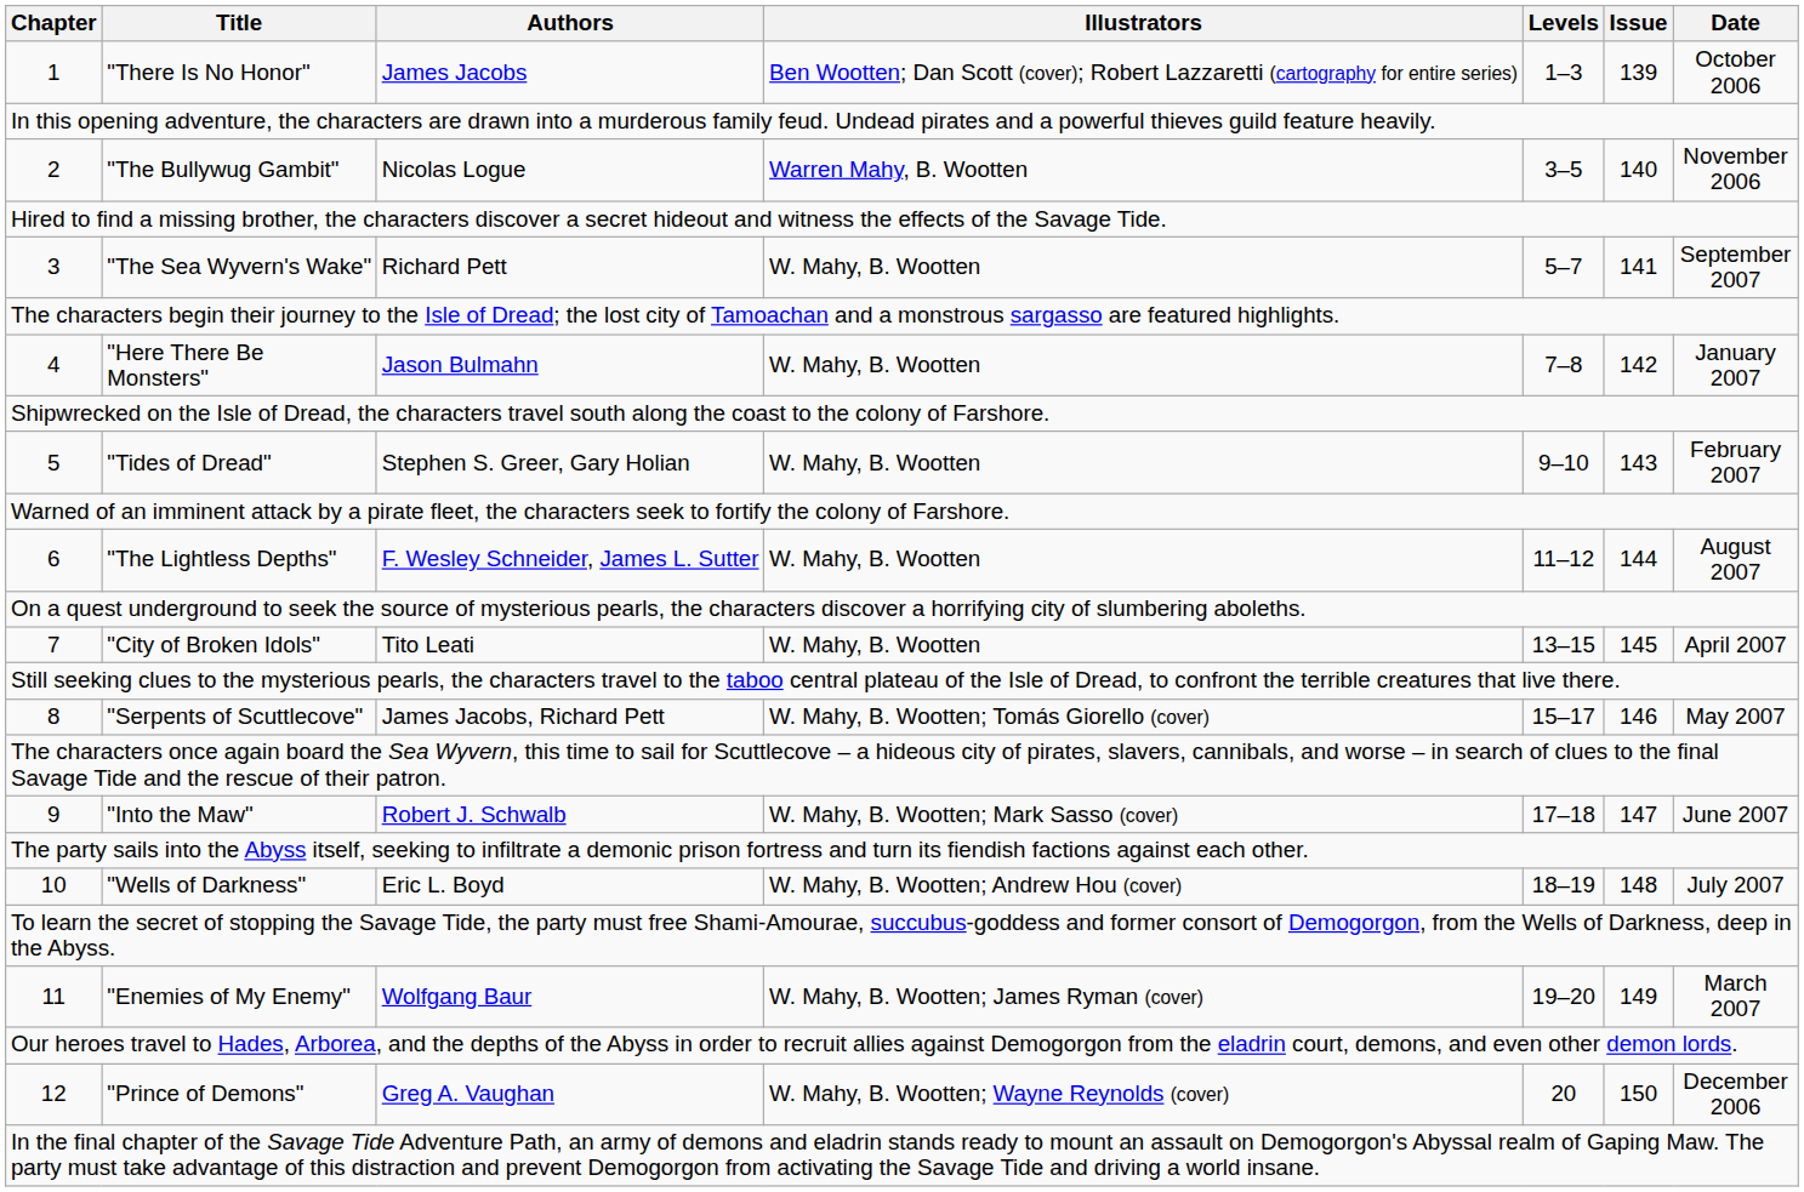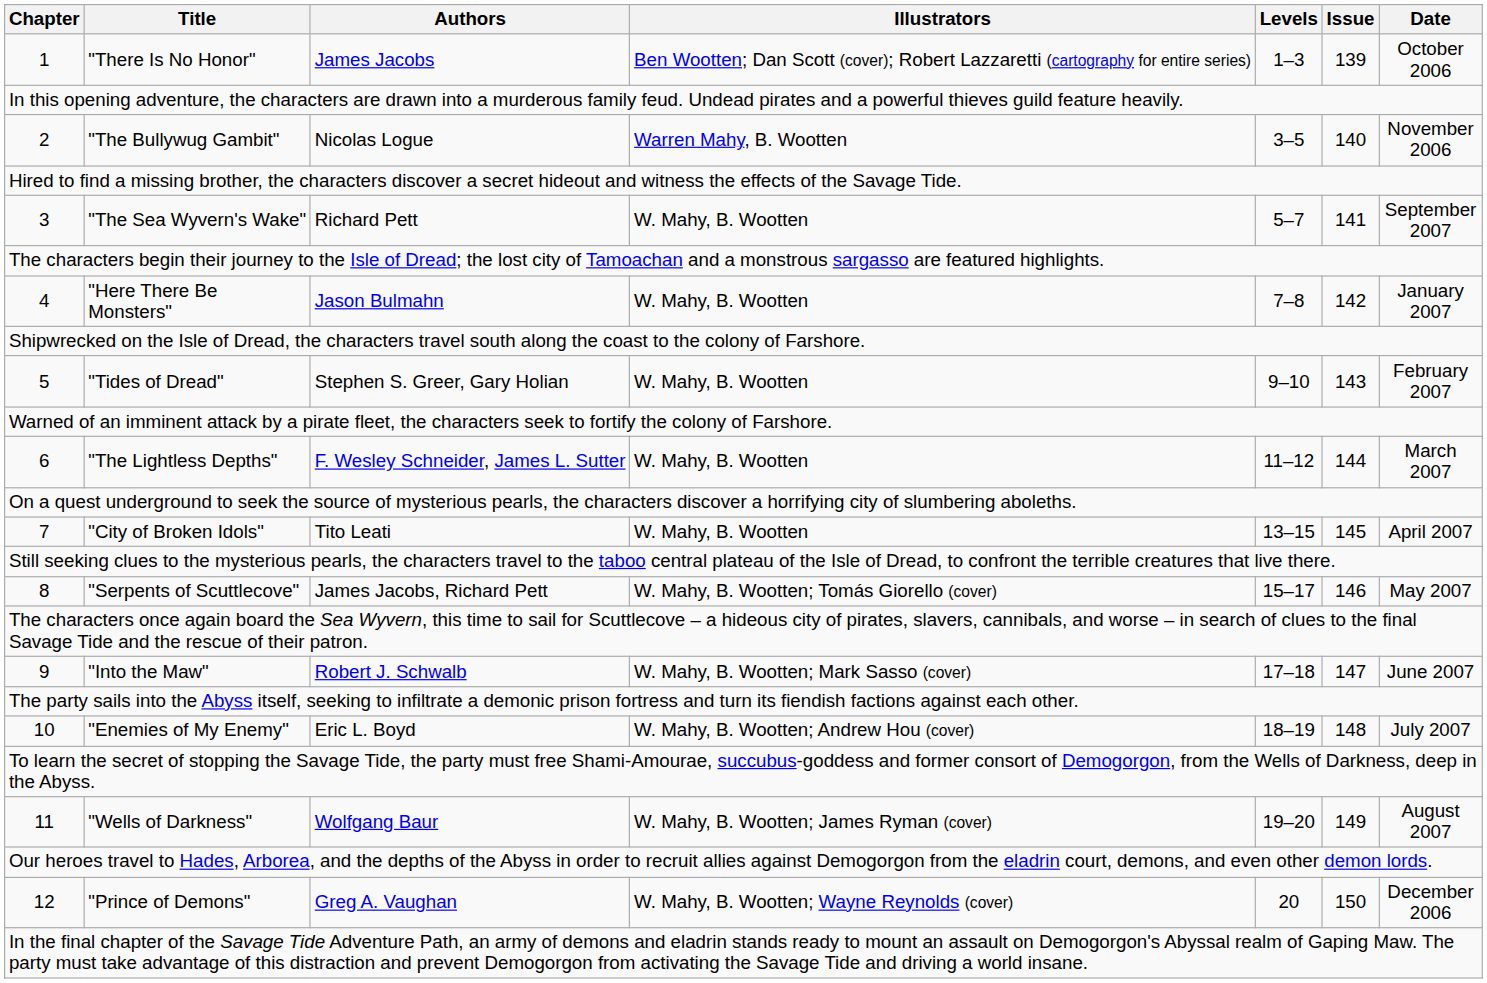6 | Date: August 2007 -> March 2007
10 | Title: "Wells of Darkness" -> "Enemies of My Enemy"
11 | Title: "Enemies of My Enemy" -> "Wells of Darkness"
11 | Date: March 2007 -> August 2007
